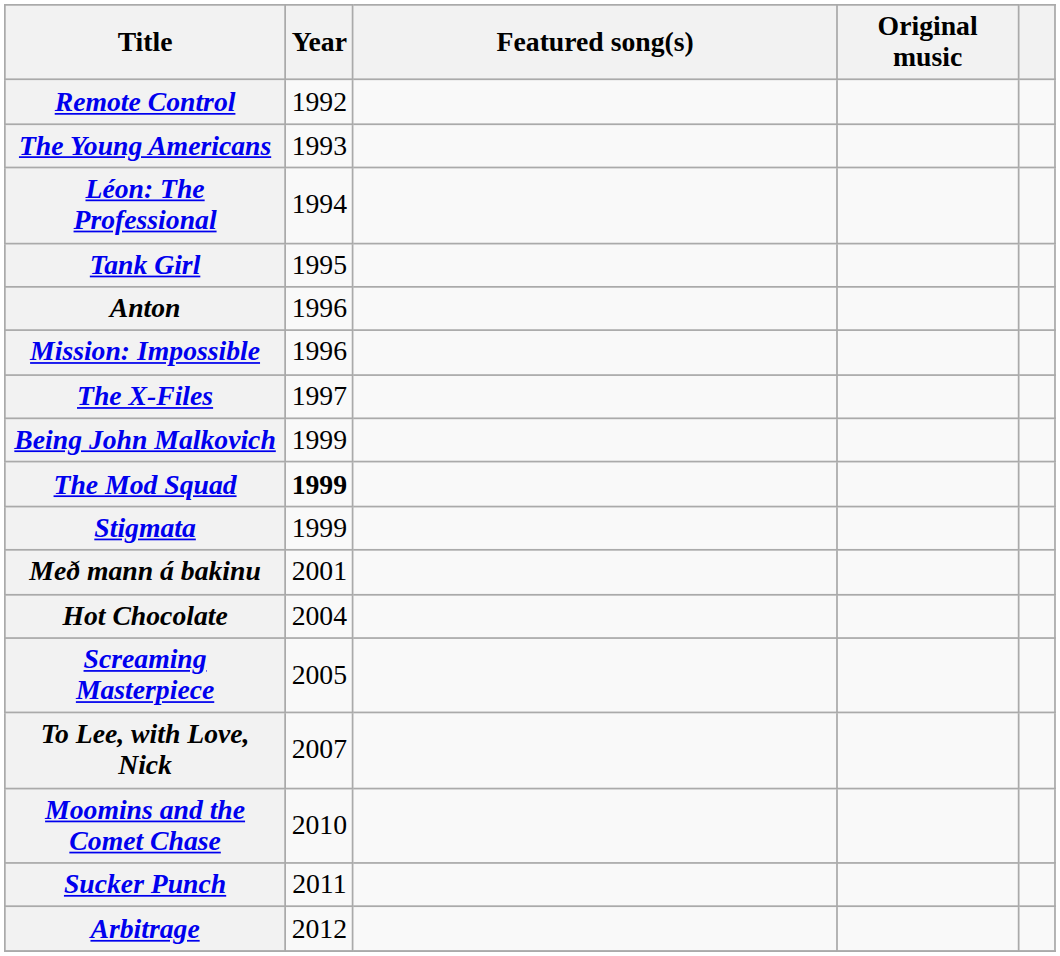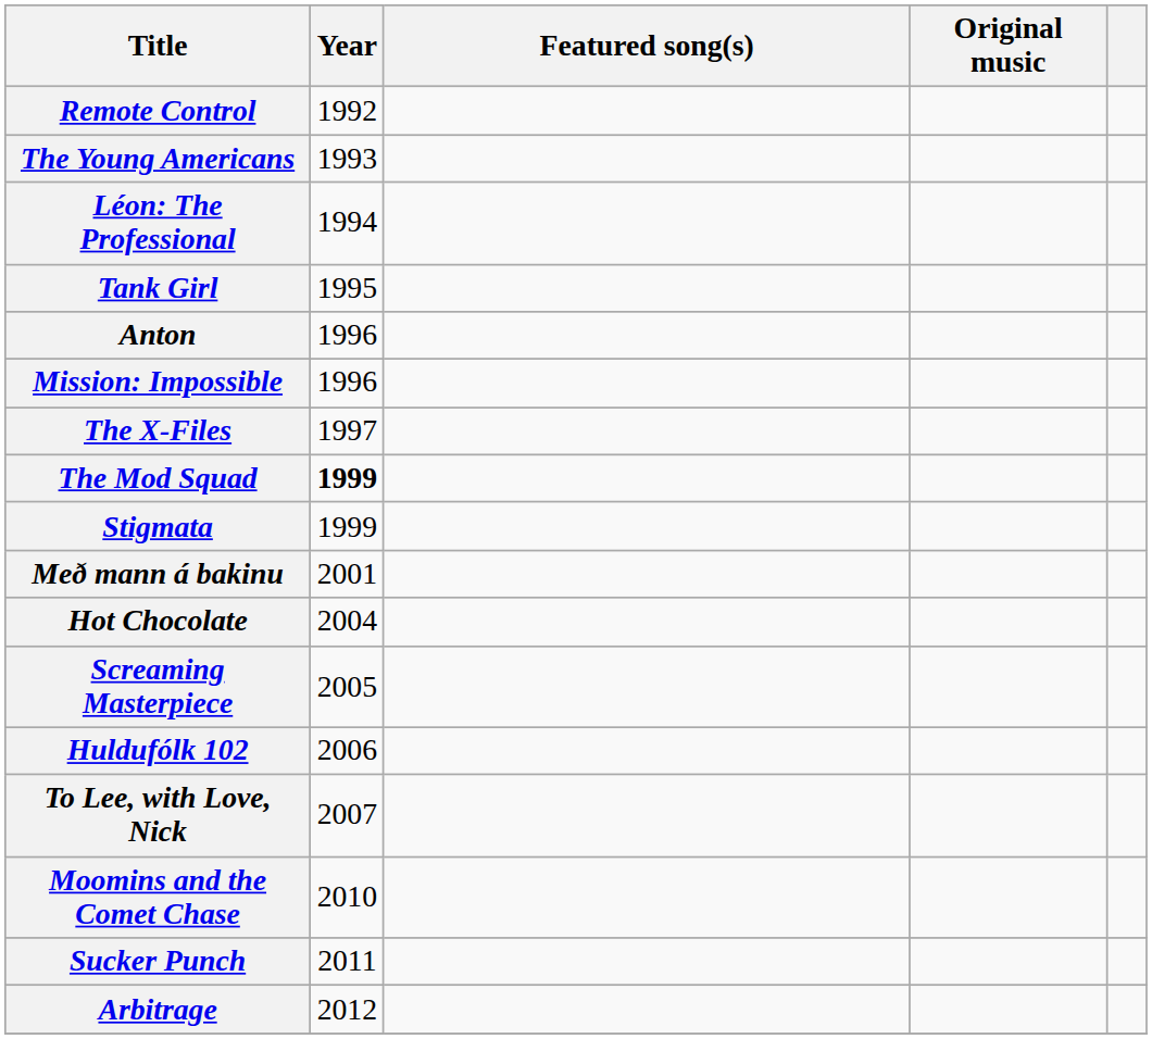- row: Being John Malkovich | 1999
+ row: Huldufólk 102 | 2006
